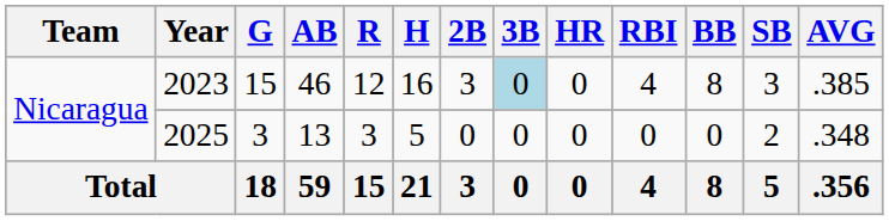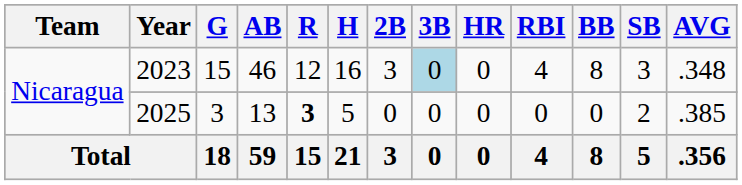2023 | AVG: .385 -> .348
2025 | R: normal -> bold
2025 | AVG: .348 -> .385
